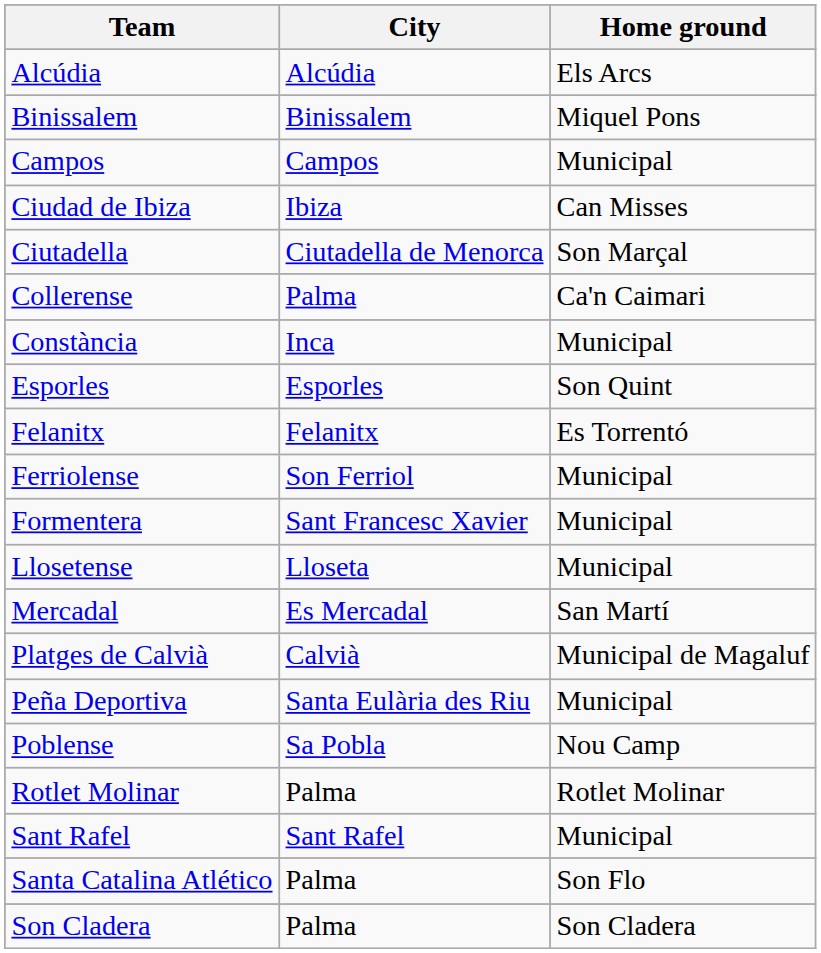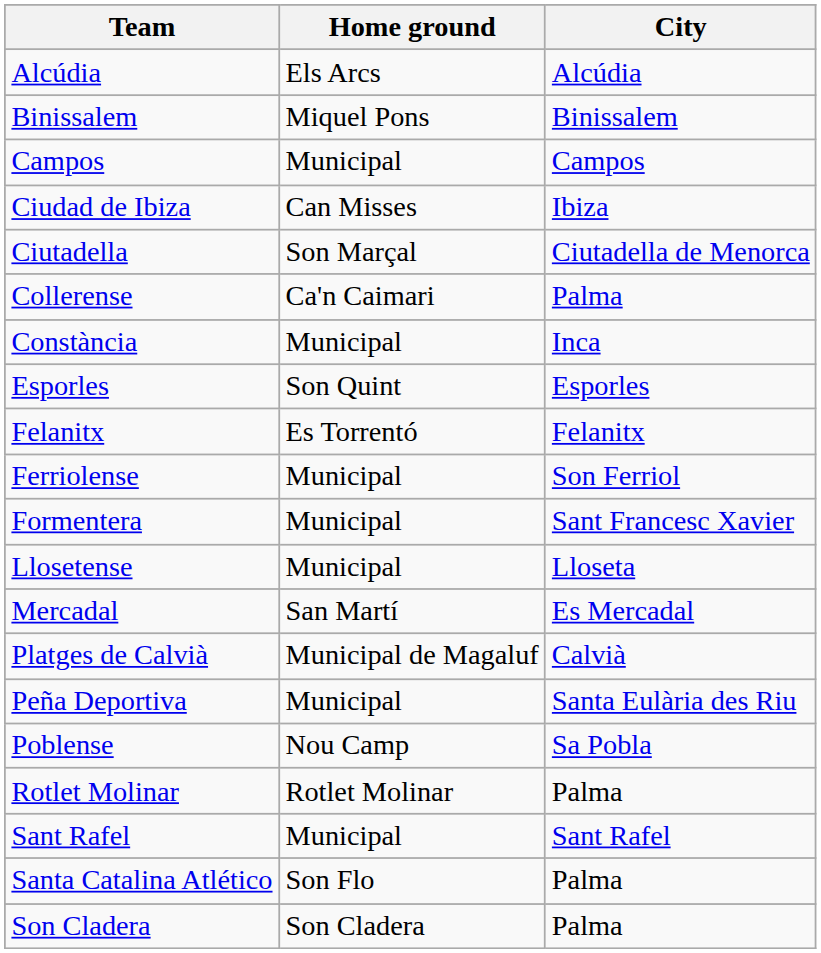columns swapped: City <-> Home ground
